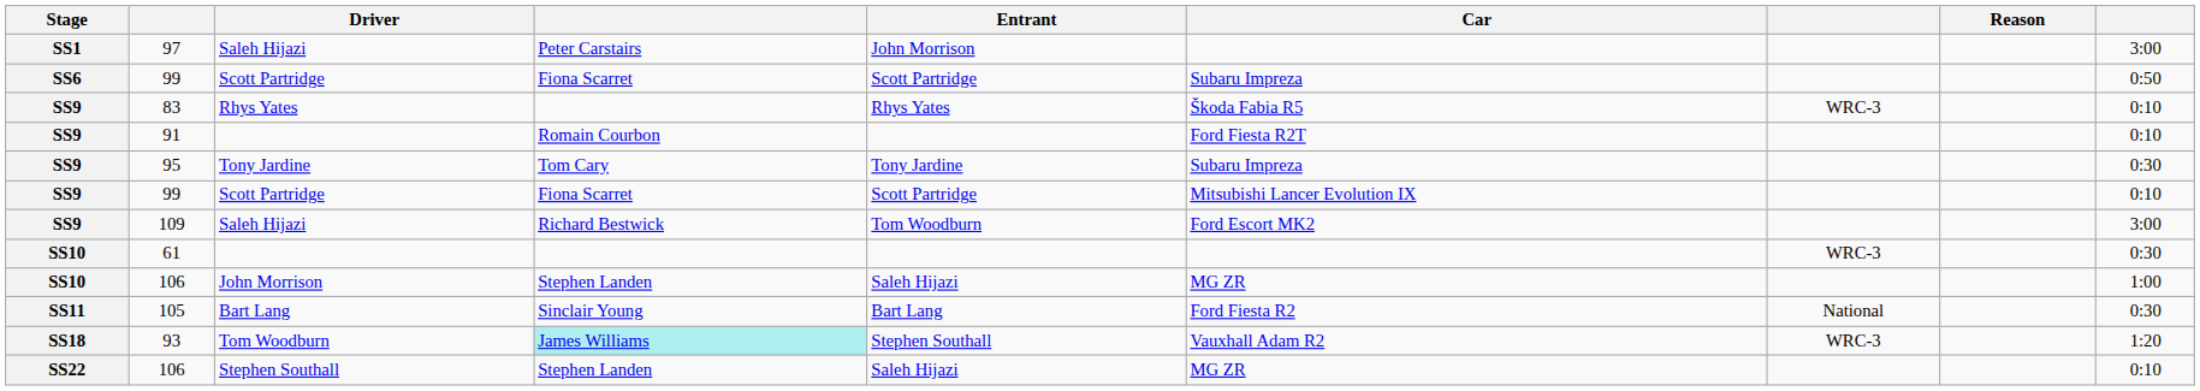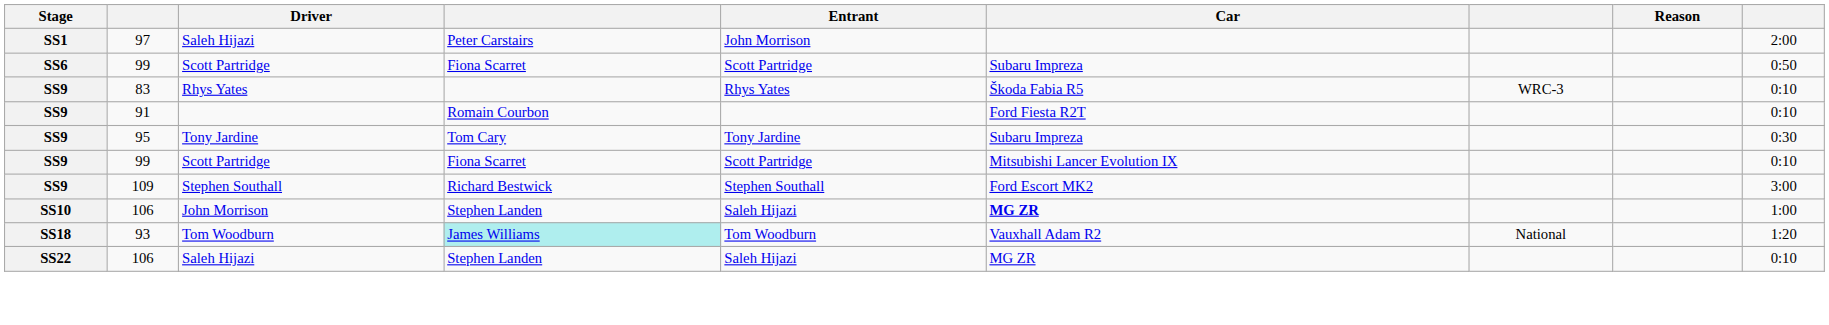97 | column 9: 3:00 -> 2:00
109 | Driver: Saleh Hijazi -> Stephen Southall
109 | Entrant: Tom Woodburn -> Stephen Southall
- row: SS10 | 61 | WRC-3 | 0:30
SS10 / 106 | Car: normal -> bold
- row: SS11 | 105 | Bart Lang | Sinclair Young | Bart Lang | Ford Fiesta R2 | National | 0:30
93 | Entrant: Stephen Southall -> Tom Woodburn
93 | column 7: WRC-3 -> National
SS22 / 106 | Driver: Stephen Southall -> Saleh Hijazi
